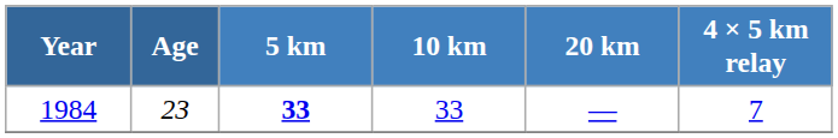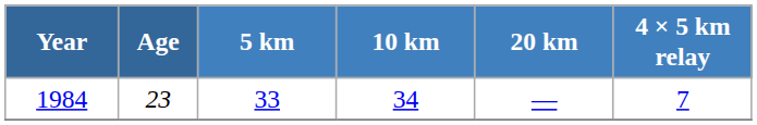1984 | 5 km: bold -> normal
1984 | 10 km: 33 -> 34
